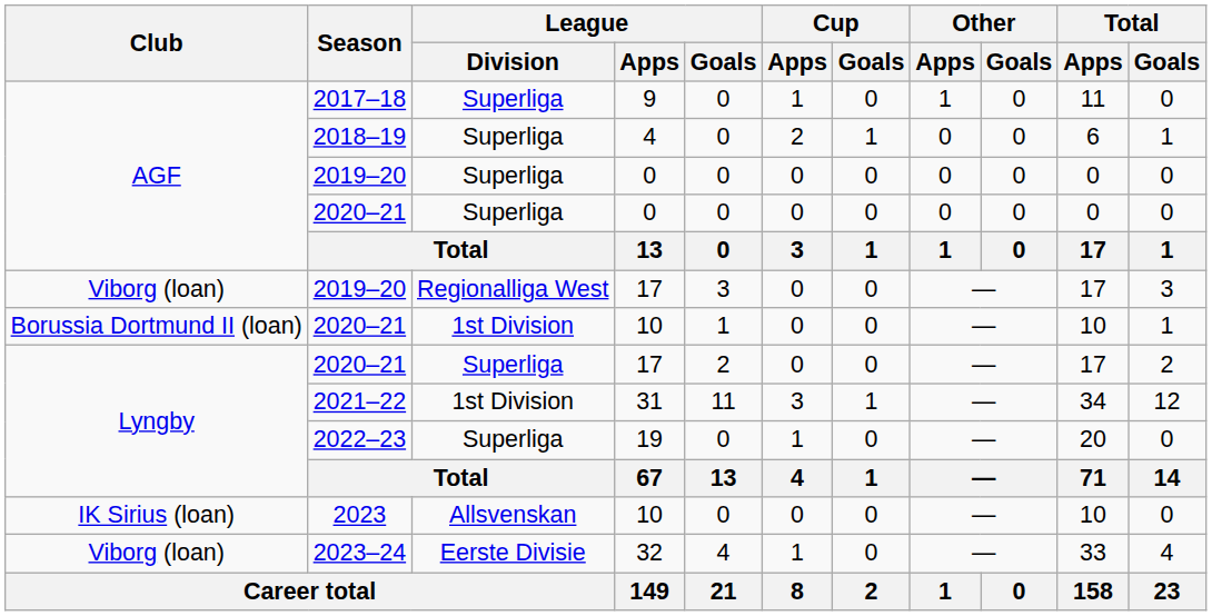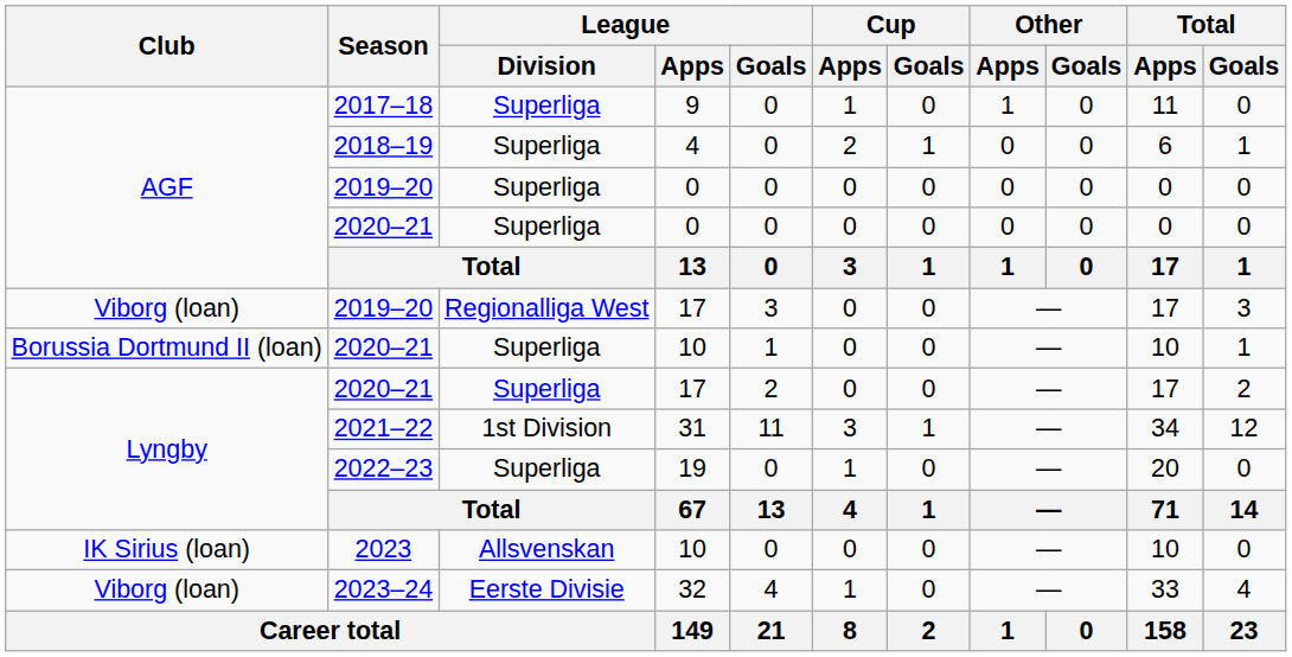2020–21 / 10 | League / Division: 1st Division -> Superliga
